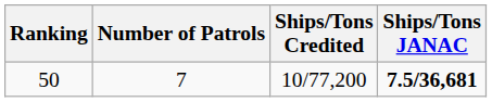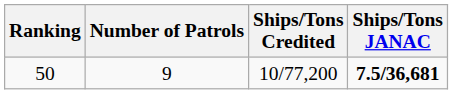50 | Number of Patrols: 7 -> 9
